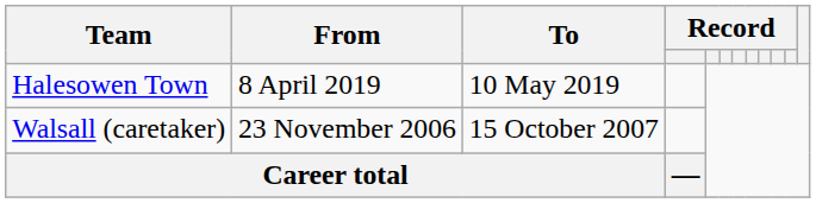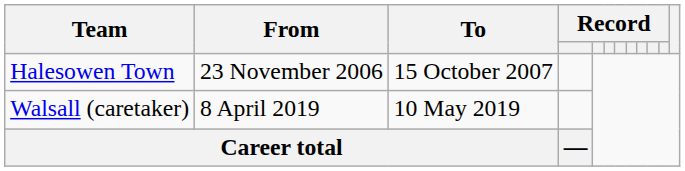Halesowen Town | From: 8 April 2019 -> 23 November 2006
Halesowen Town | To: 10 May 2019 -> 15 October 2007
Walsall (caretaker) | From: 23 November 2006 -> 8 April 2019
Walsall (caretaker) | To: 15 October 2007 -> 10 May 2019
